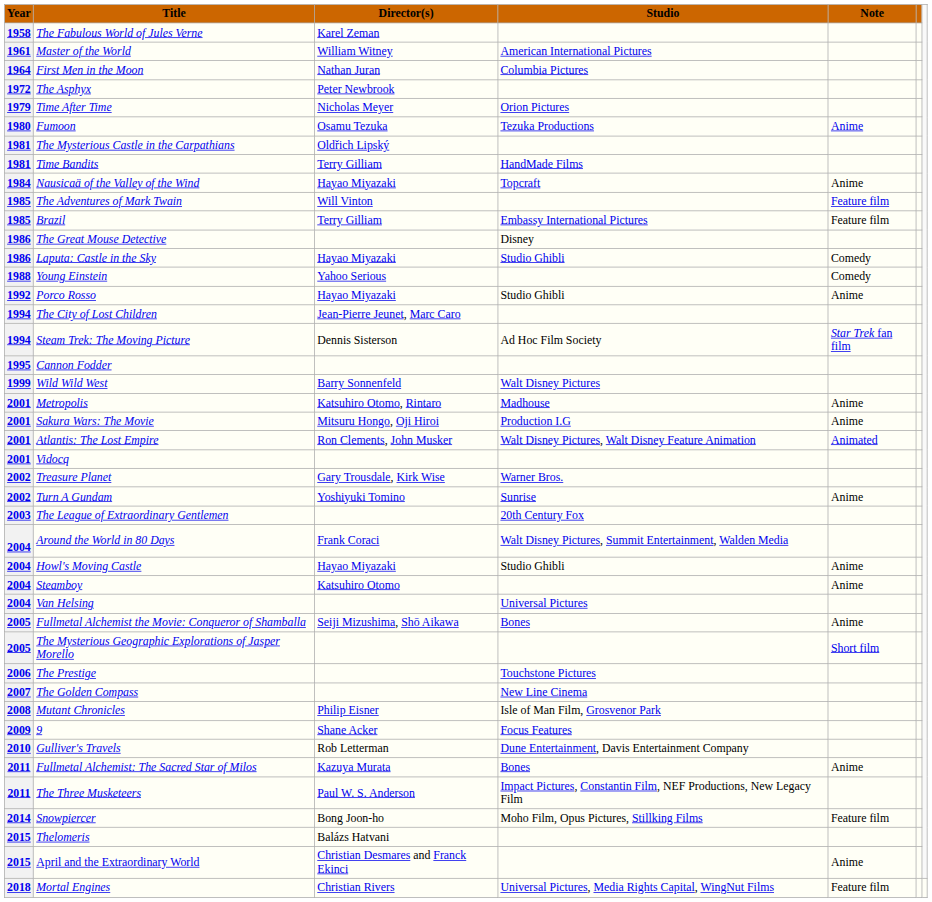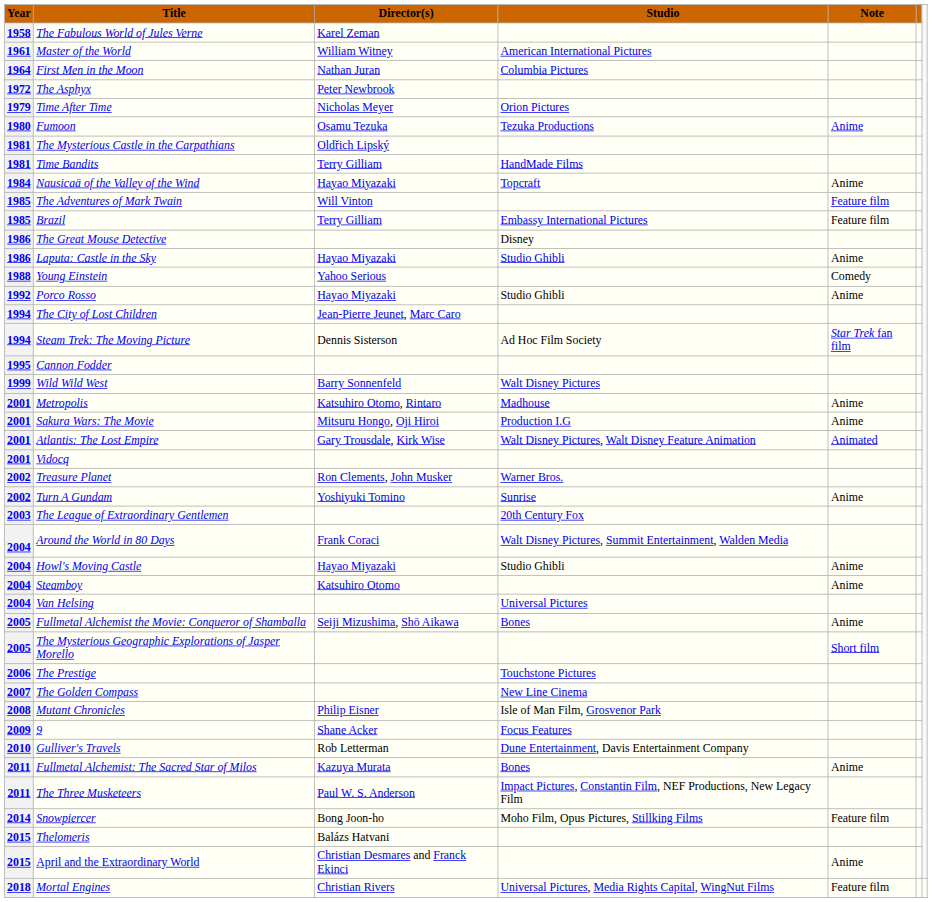Laputa: Castle in the Sky | Note: Comedy -> Anime
Atlantis: The Lost Empire | Director(s): Ron Clements, John Musker -> Gary Trousdale, Kirk Wise
Treasure Planet | Director(s): Gary Trousdale, Kirk Wise -> Ron Clements, John Musker
